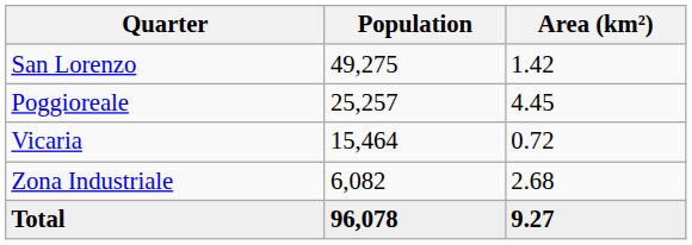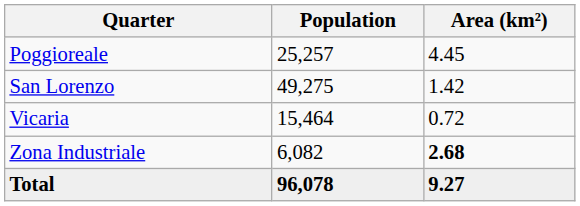rows swapped: Poggioreale <-> San Lorenzo
Zona Industriale | Area (km²): normal -> bold
